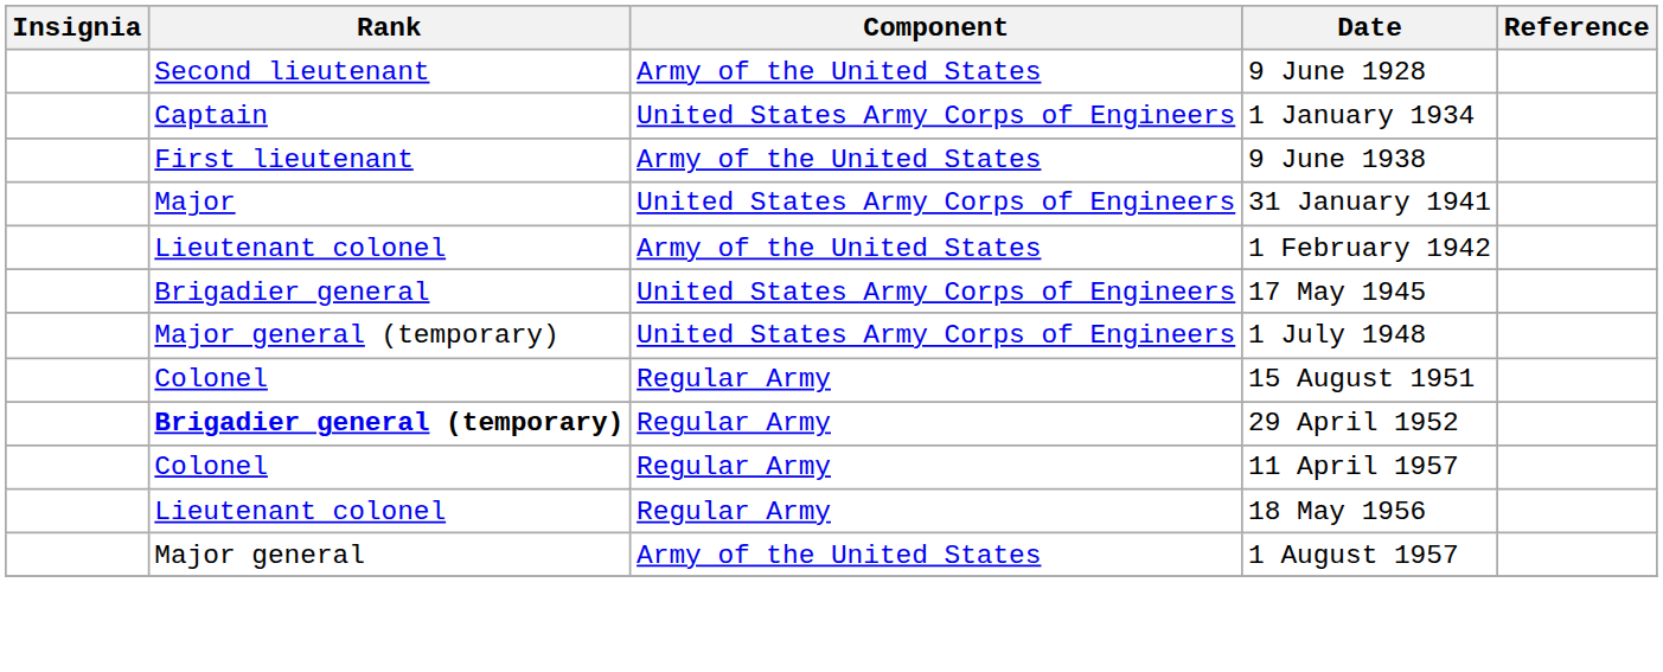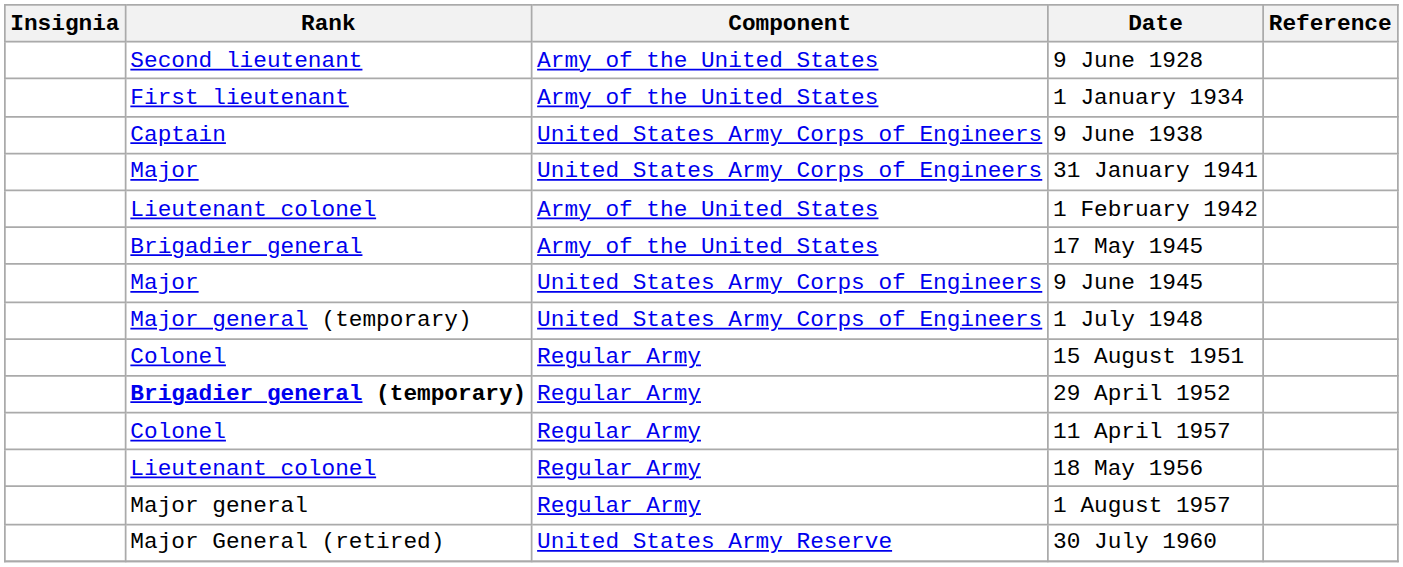1 January 1934 | Rank: Captain -> First lieutenant
1 January 1934 | Component: United States Army Corps of Engineers -> Army of the United States
9 June 1938 | Rank: First lieutenant -> Captain
9 June 1938 | Component: Army of the United States -> United States Army Corps of Engineers
17 May 1945 | Component: United States Army Corps of Engineers -> Army of the United States
+ row: Major | United States Army Corps of Engineers | 9 June 1945
1 August 1957 | Component: Army of the United States -> Regular Army
+ row: Major General (retired) | United States Army Reserve | 30 July 1960
